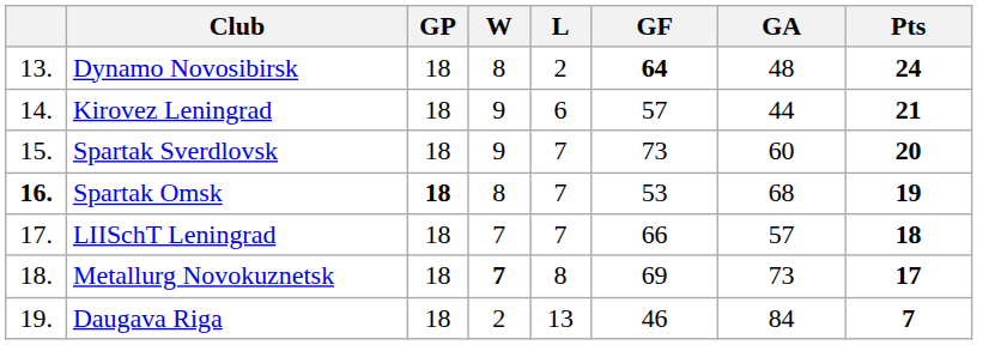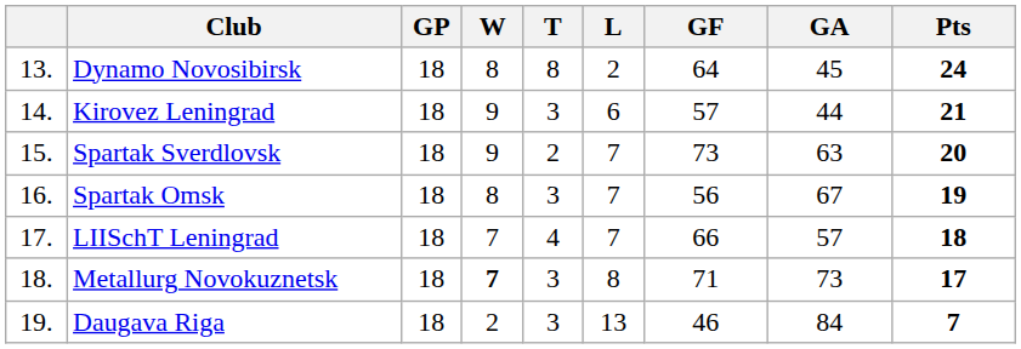+ column: T | 8 | 3 | 2 | 3 | 4 | 3 | 3
Dynamo Novosibirsk | GF: bold -> normal
Dynamo Novosibirsk | GA: 48 -> 45
Spartak Sverdlovsk | GA: 60 -> 63
Spartak Omsk | column 1: bold -> normal
Spartak Omsk | GP: bold -> normal
Spartak Omsk | GF: 53 -> 56
Spartak Omsk | GA: 68 -> 67
Metallurg Novokuznetsk | GF: 69 -> 71
